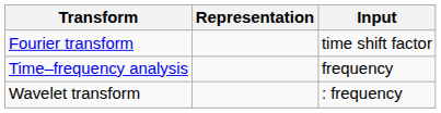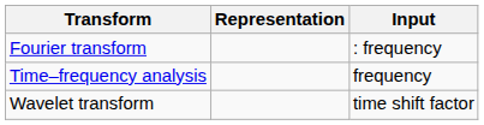Fourier transform | Input: time shift factor -> : frequency
Wavelet transform | Input: : frequency -> time shift factor
